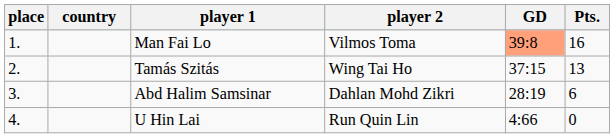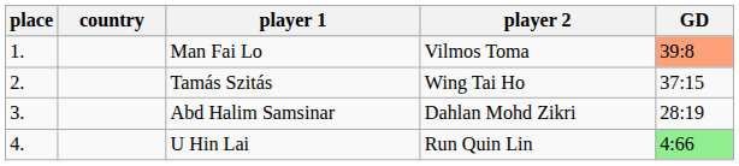- column: Pts. | 16 | 13 | 6 | 0
U Hin Lai | GD: no background -> lightgreen background
